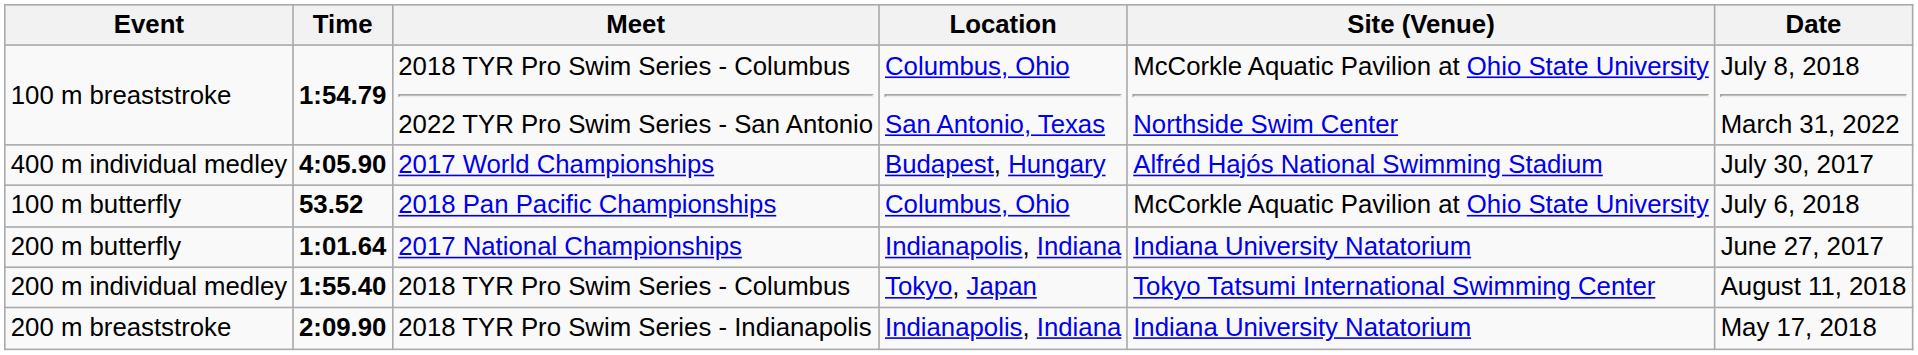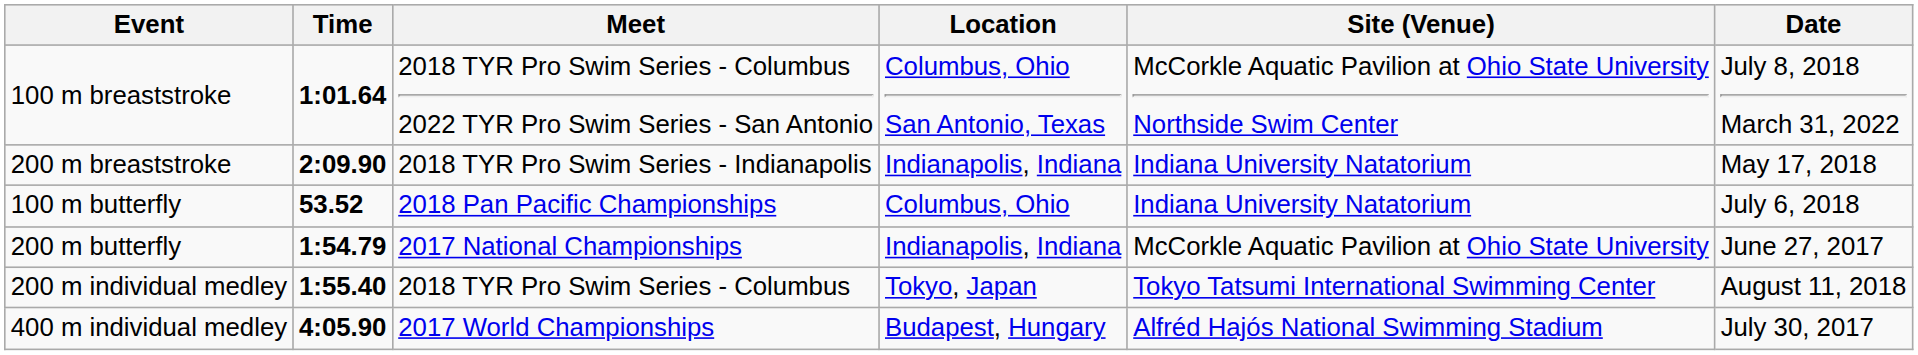100 m breaststroke | Time: 1:54.79 -> 1:01.64
rows swapped: 200 m breaststroke <-> 400 m individual medley
100 m butterfly | Site (Venue): McCorkle Aquatic Pavilion at Ohio State University -> Indiana University Natatorium
200 m butterfly | Time: 1:01.64 -> 1:54.79
200 m butterfly | Site (Venue): Indiana University Natatorium -> McCorkle Aquatic Pavilion at Ohio State University
